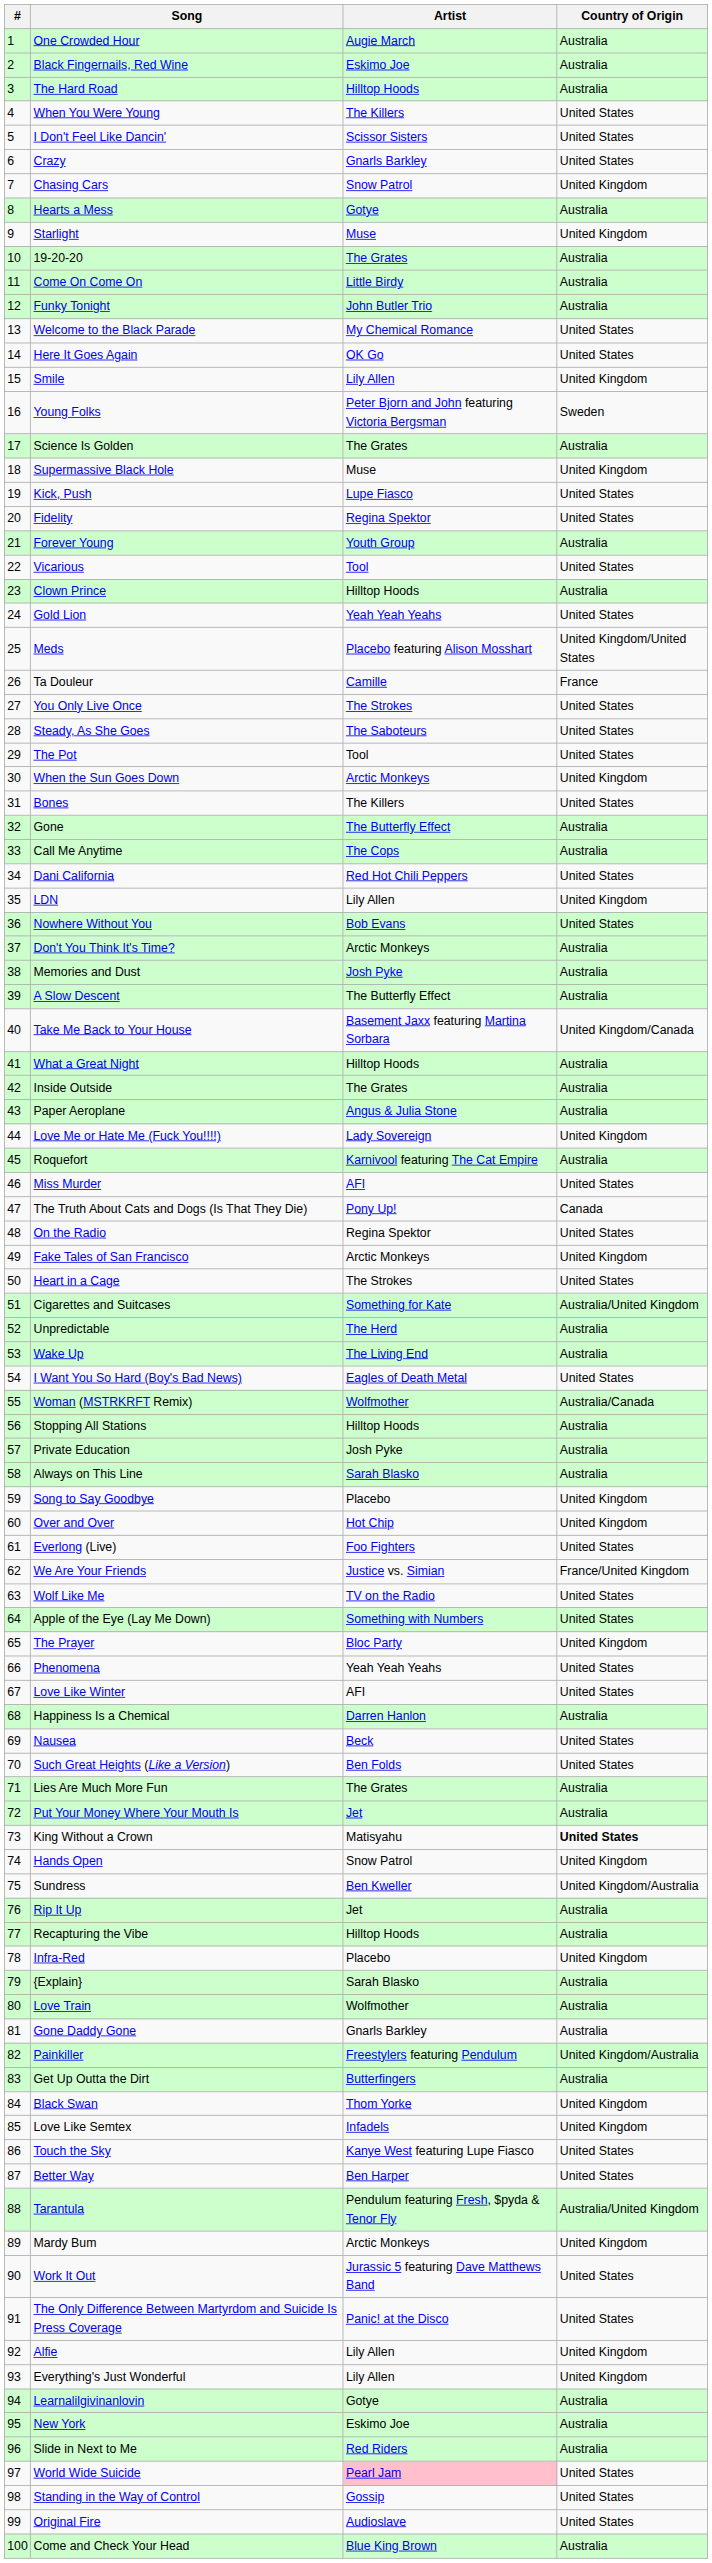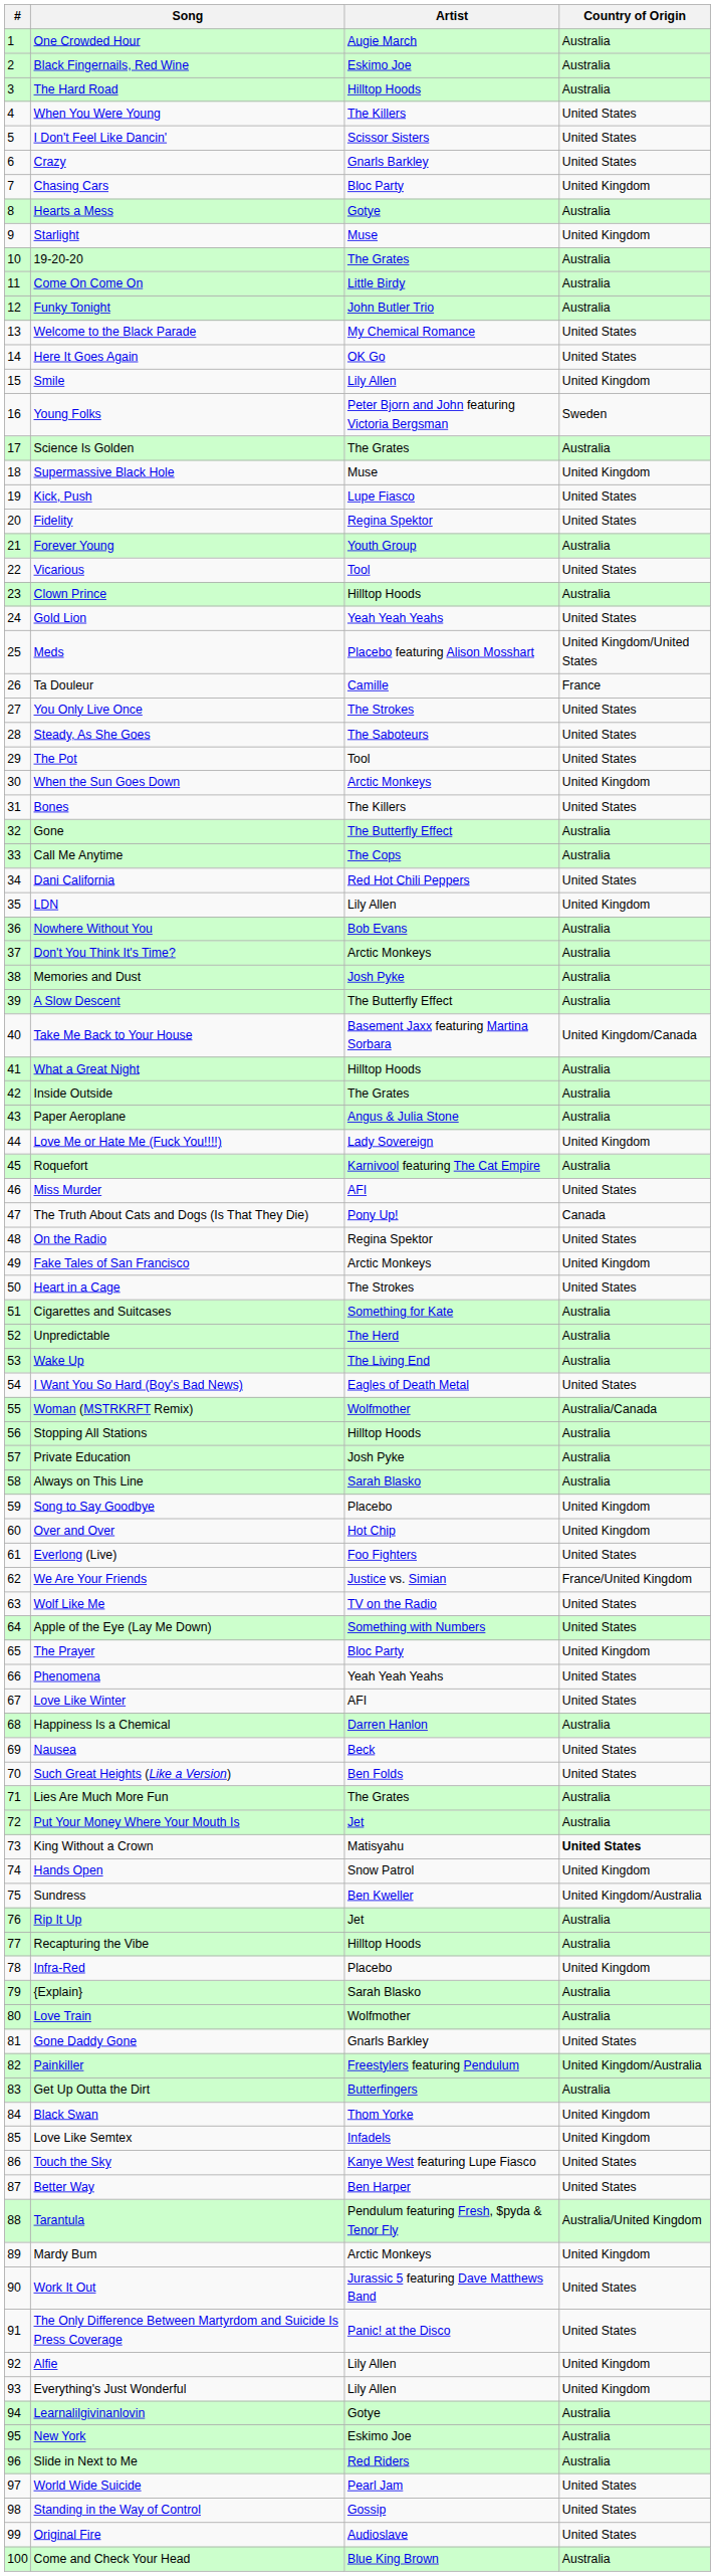Chasing Cars | Artist: Snow Patrol -> Bloc Party
Nowhere Without You | Country of Origin: United States -> Australia
Cigarettes and Suitcases | Country of Origin: Australia/United Kingdom -> Australia
Gone Daddy Gone | Country of Origin: Australia -> United States
World Wide Suicide | Artist: pink background -> no background
